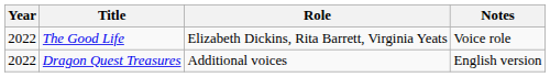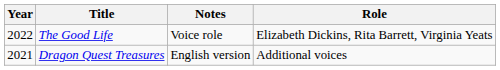columns swapped: Role <-> Notes
Dragon Quest Treasures | Year: 2022 -> 2021
